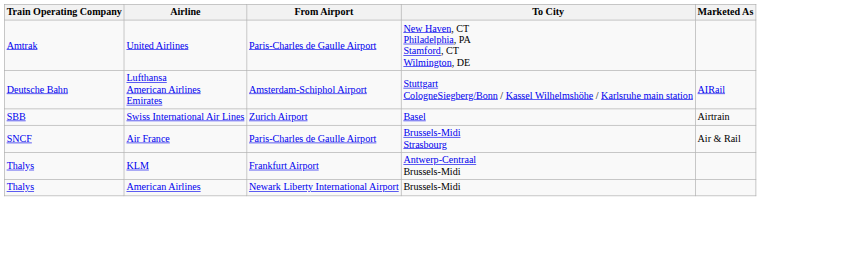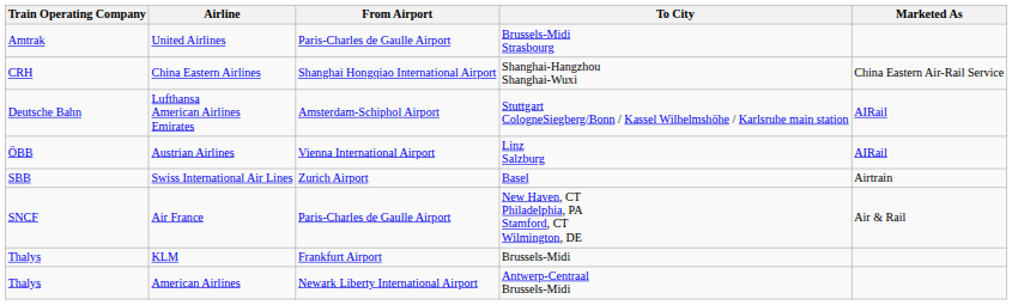United Airlines | To City: New Haven, CT Philadelphia, PA Stamford, CT Wilmington, DE -> Brussels-Midi Strasbourg
+ row: CRH | China Eastern Airlines | Shanghai Hongqiao International Airport | Shanghai-Hangzhou Shanghai-Wuxi | China Eastern Air-Rail Service
+ row: ÖBB | Austrian Airlines | Vienna International Airport | Linz Salzburg | AIRail
Air France | To City: Brussels-Midi Strasbourg -> New Haven, CT Philadelphia, PA Stamford, CT Wilmington, DE
KLM | To City: Antwerp-Centraal Brussels-Midi -> Brussels-Midi
American Airlines | To City: Brussels-Midi -> Antwerp-Centraal Brussels-Midi
